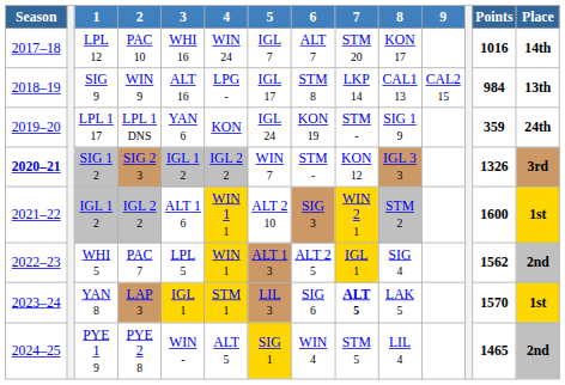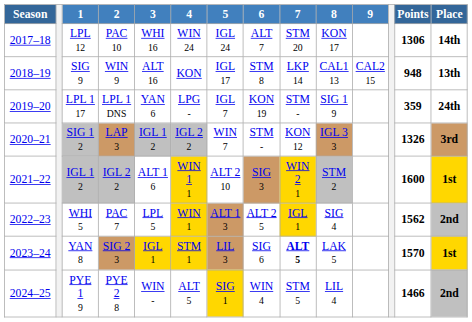LPL 12 | 5: IGL 7 -> IGL 24
LPL 12 | Points: 1016 -> 1306
SIG 9 | 4: LPG - -> KON
SIG 9 | Points: 984 -> 948
LPL 1 17 | 4: KON -> LPG -
LPL 1 17 | 5: IGL 24 -> IGL 7
SIG 1 2 | Season: bold -> normal
SIG 1 2 | 2: SIG 2 3 -> LAP 3
YAN 8 | 2: LAP 3 -> SIG 2 3
PYE 1 9 | Points: 1465 -> 1466
